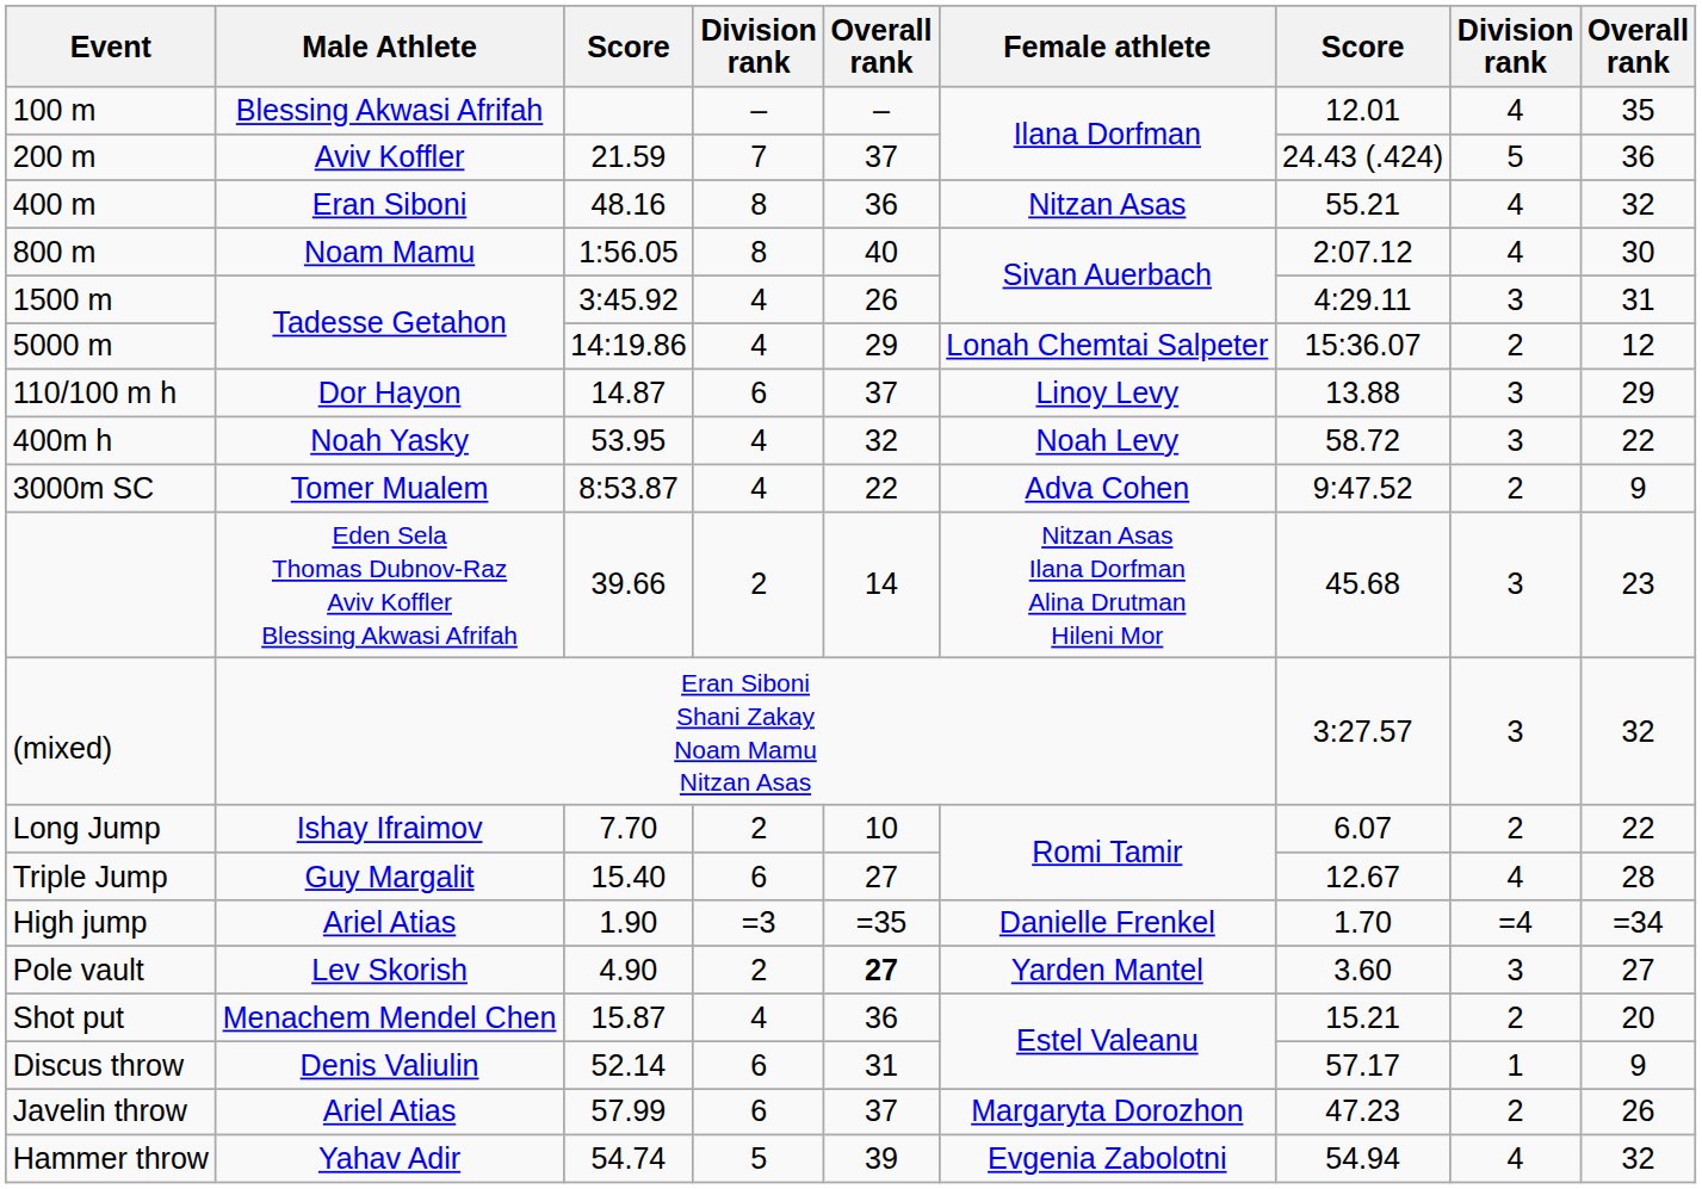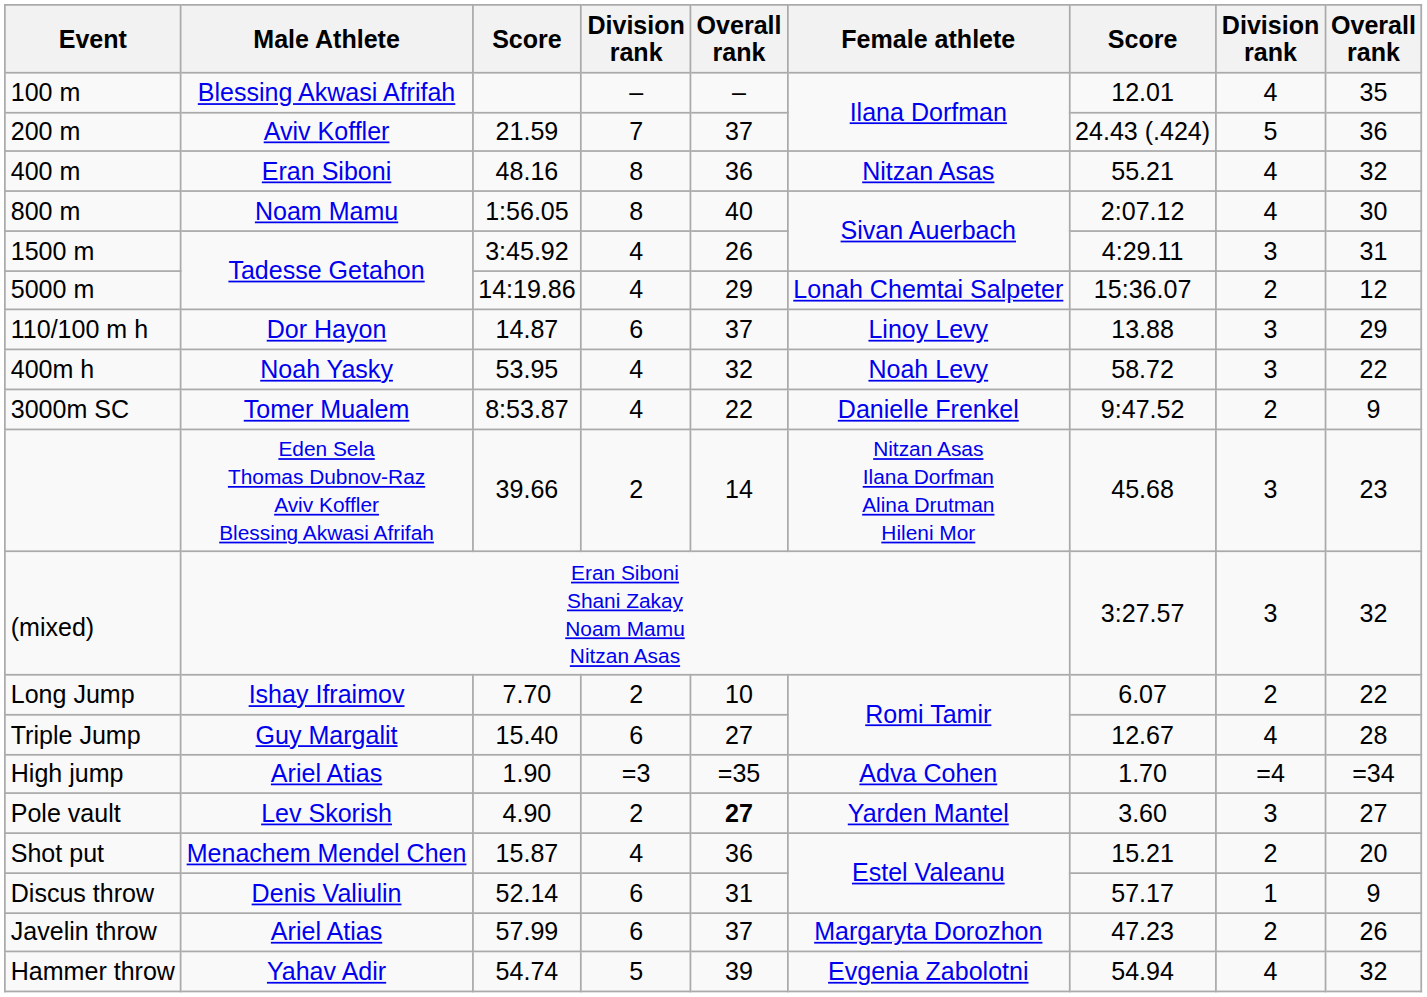3000m SC | Female athlete: Adva Cohen -> Danielle Frenkel
High jump | Female athlete: Danielle Frenkel -> Adva Cohen
